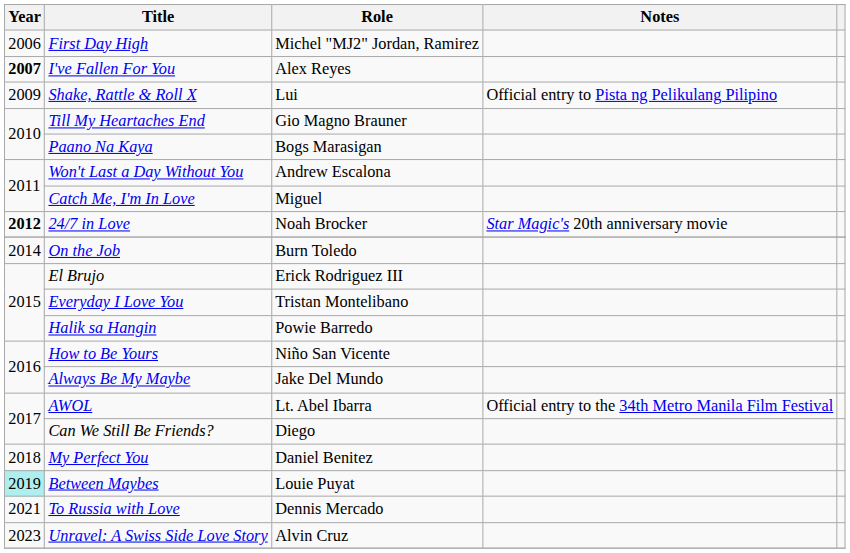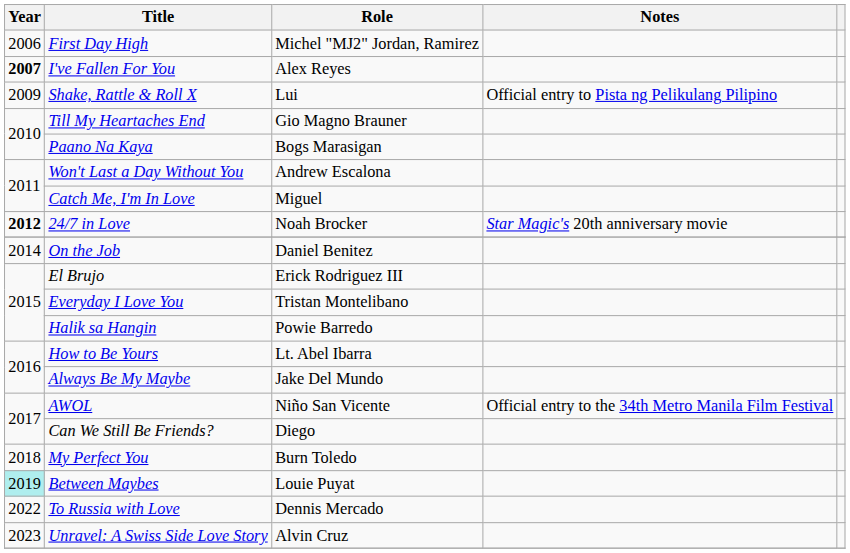On the Job | Role: Burn Toledo -> Daniel Benitez
How to Be Yours | Role: Niño San Vicente -> Lt. Abel Ibarra
AWOL | Role: Lt. Abel Ibarra -> Niño San Vicente
My Perfect You | Role: Daniel Benitez -> Burn Toledo
To Russia with Love | Year: 2021 -> 2022
